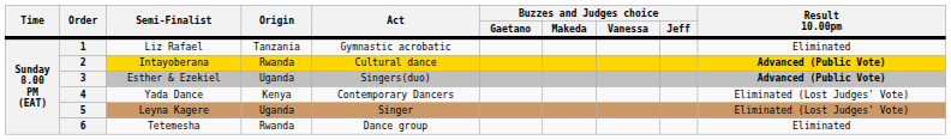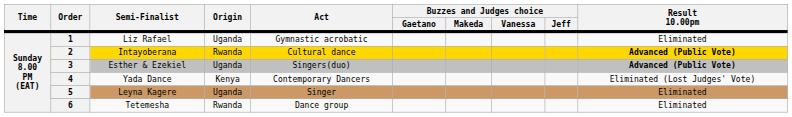1 | Origin: Tanzania -> Uganda
5 | Result 10.00pm: Eliminated (Lost Judges' Vote) -> Eliminated
